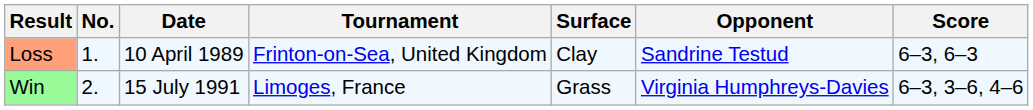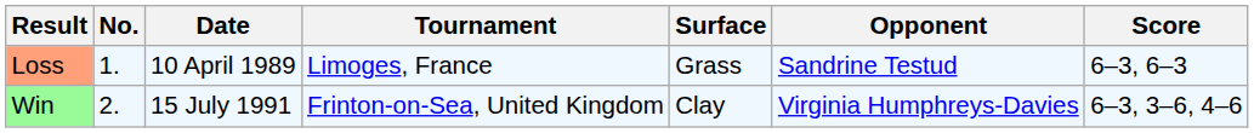Loss | Tournament: Frinton-on-Sea, United Kingdom -> Limoges, France
Loss | Surface: Clay -> Grass
Win | Tournament: Limoges, France -> Frinton-on-Sea, United Kingdom
Win | Surface: Grass -> Clay
